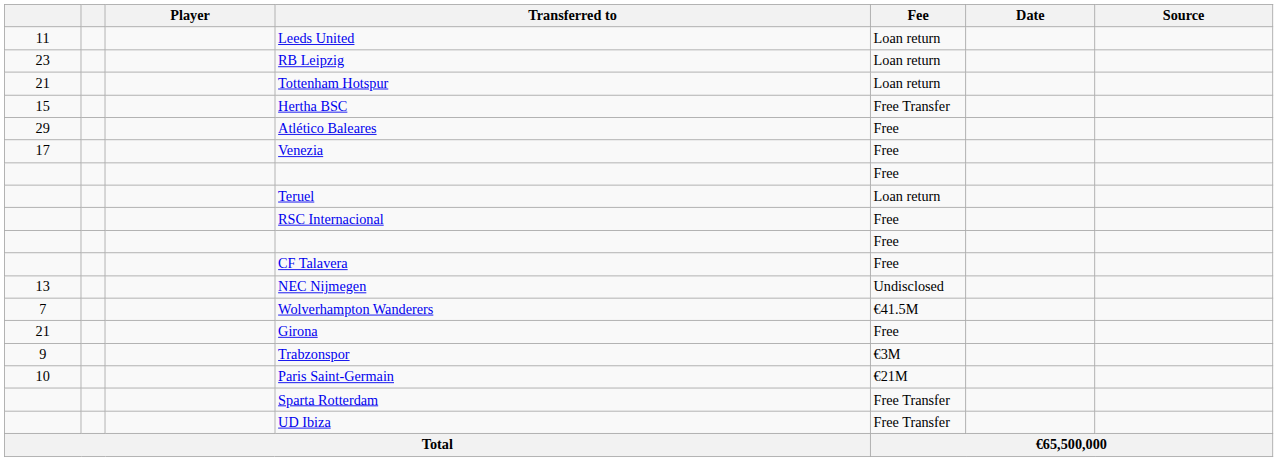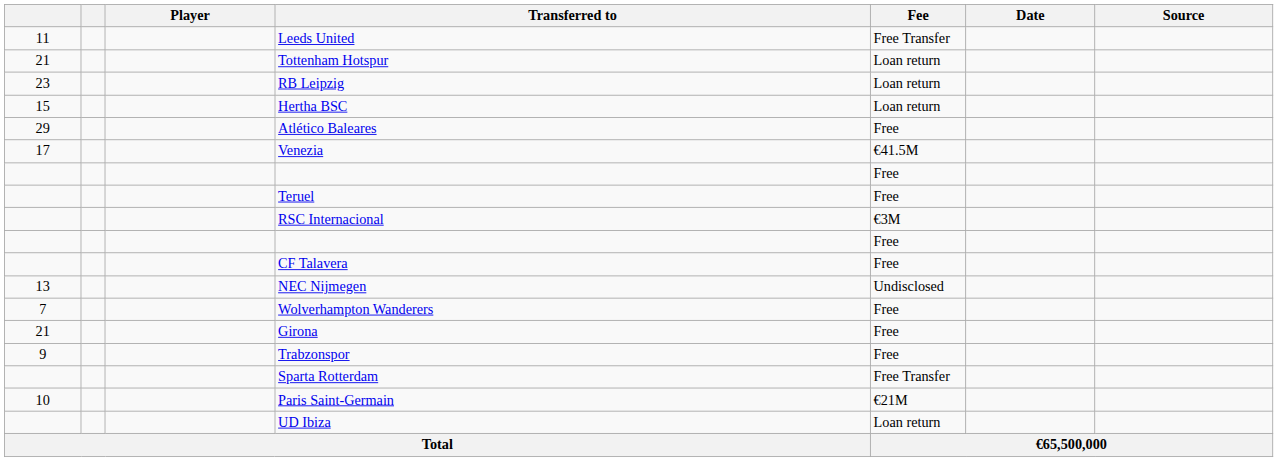Leeds United | Fee: Loan return -> Free Transfer
rows swapped: RB Leipzig <-> Tottenham Hotspur
Hertha BSC | Fee: Free Transfer -> Loan return
Venezia | Fee: Free -> €41.5M
Teruel | Fee: Loan return -> Free
RSC Internacional | Fee: Free -> €3M
Wolverhampton Wanderers | Fee: €41.5M -> Free
Trabzonspor | Fee: €3M -> Free
rows swapped: Paris Saint-Germain <-> Sparta Rotterdam
UD Ibiza | Fee: Free Transfer -> Loan return
